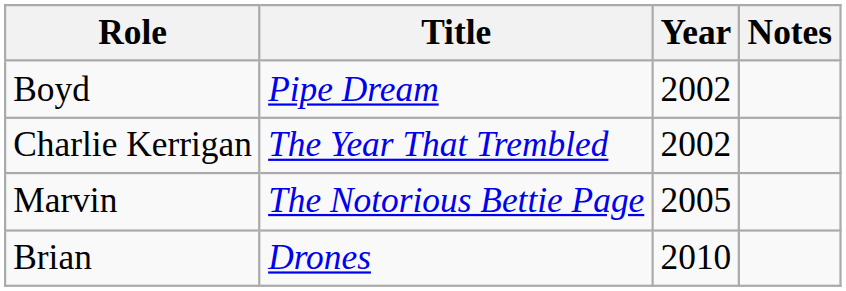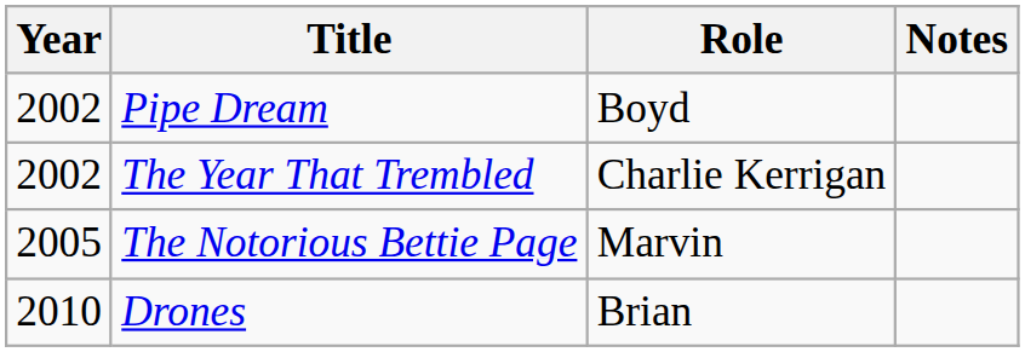columns swapped: Year <-> Role
